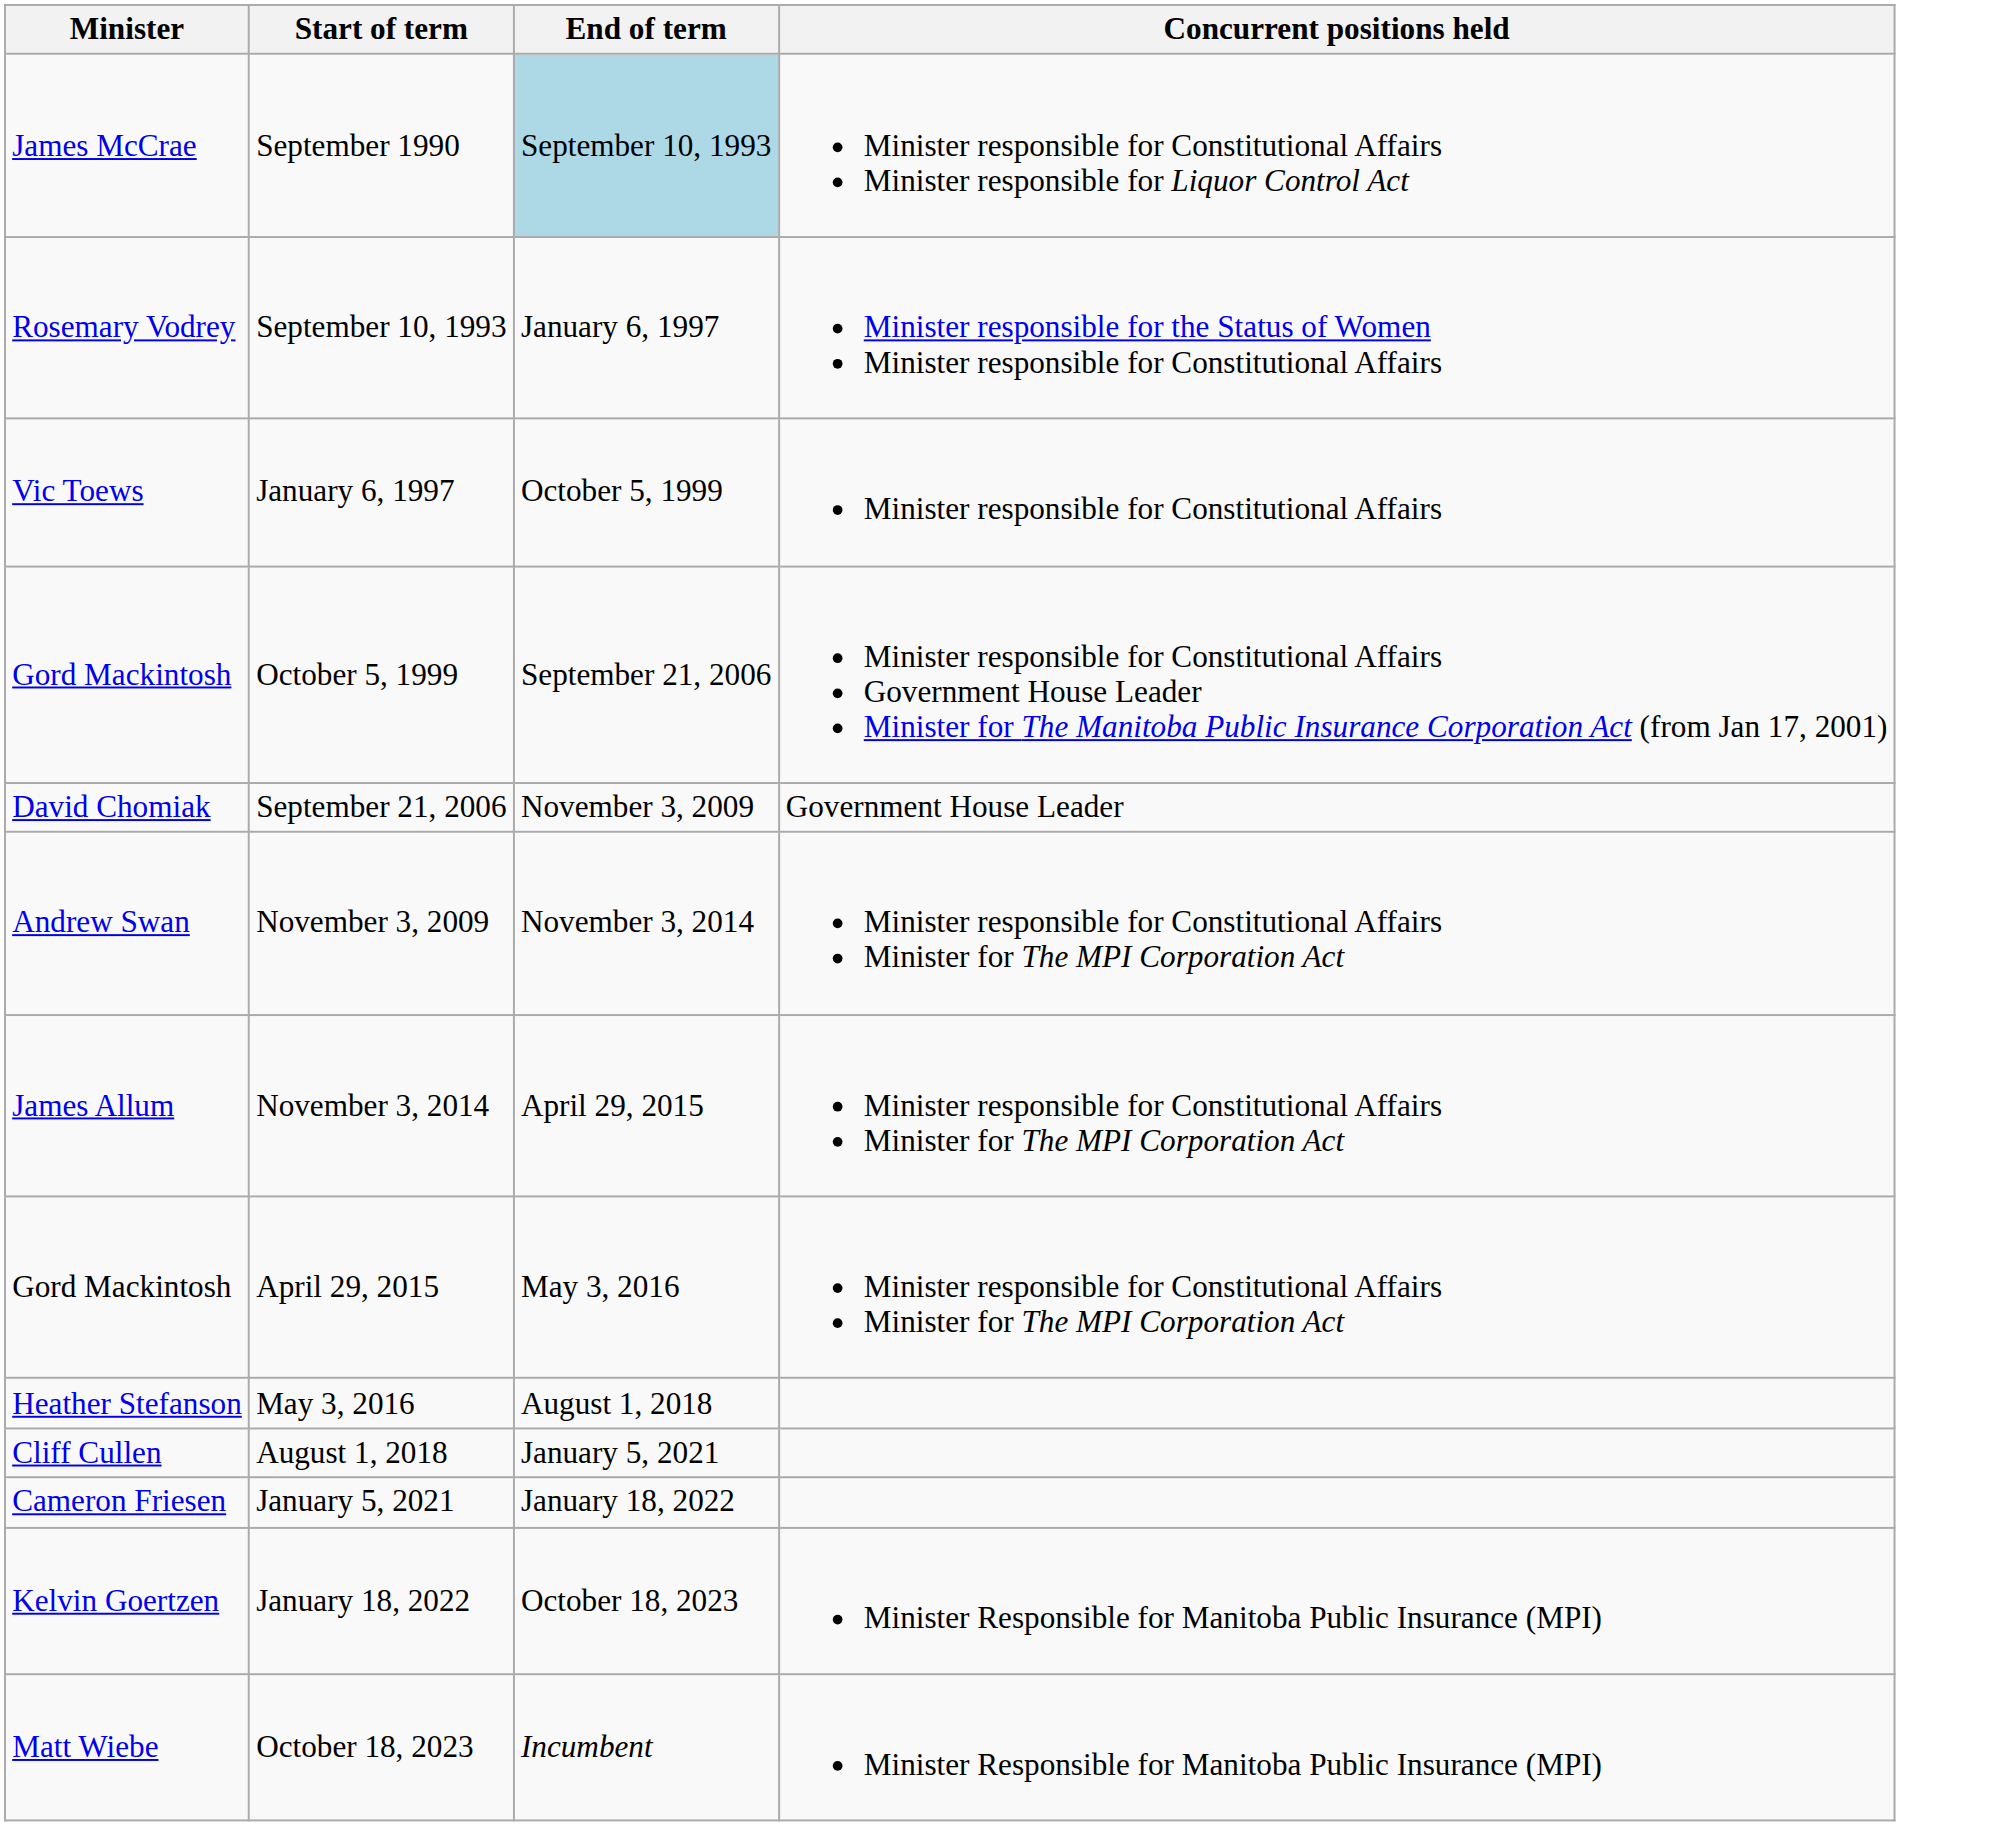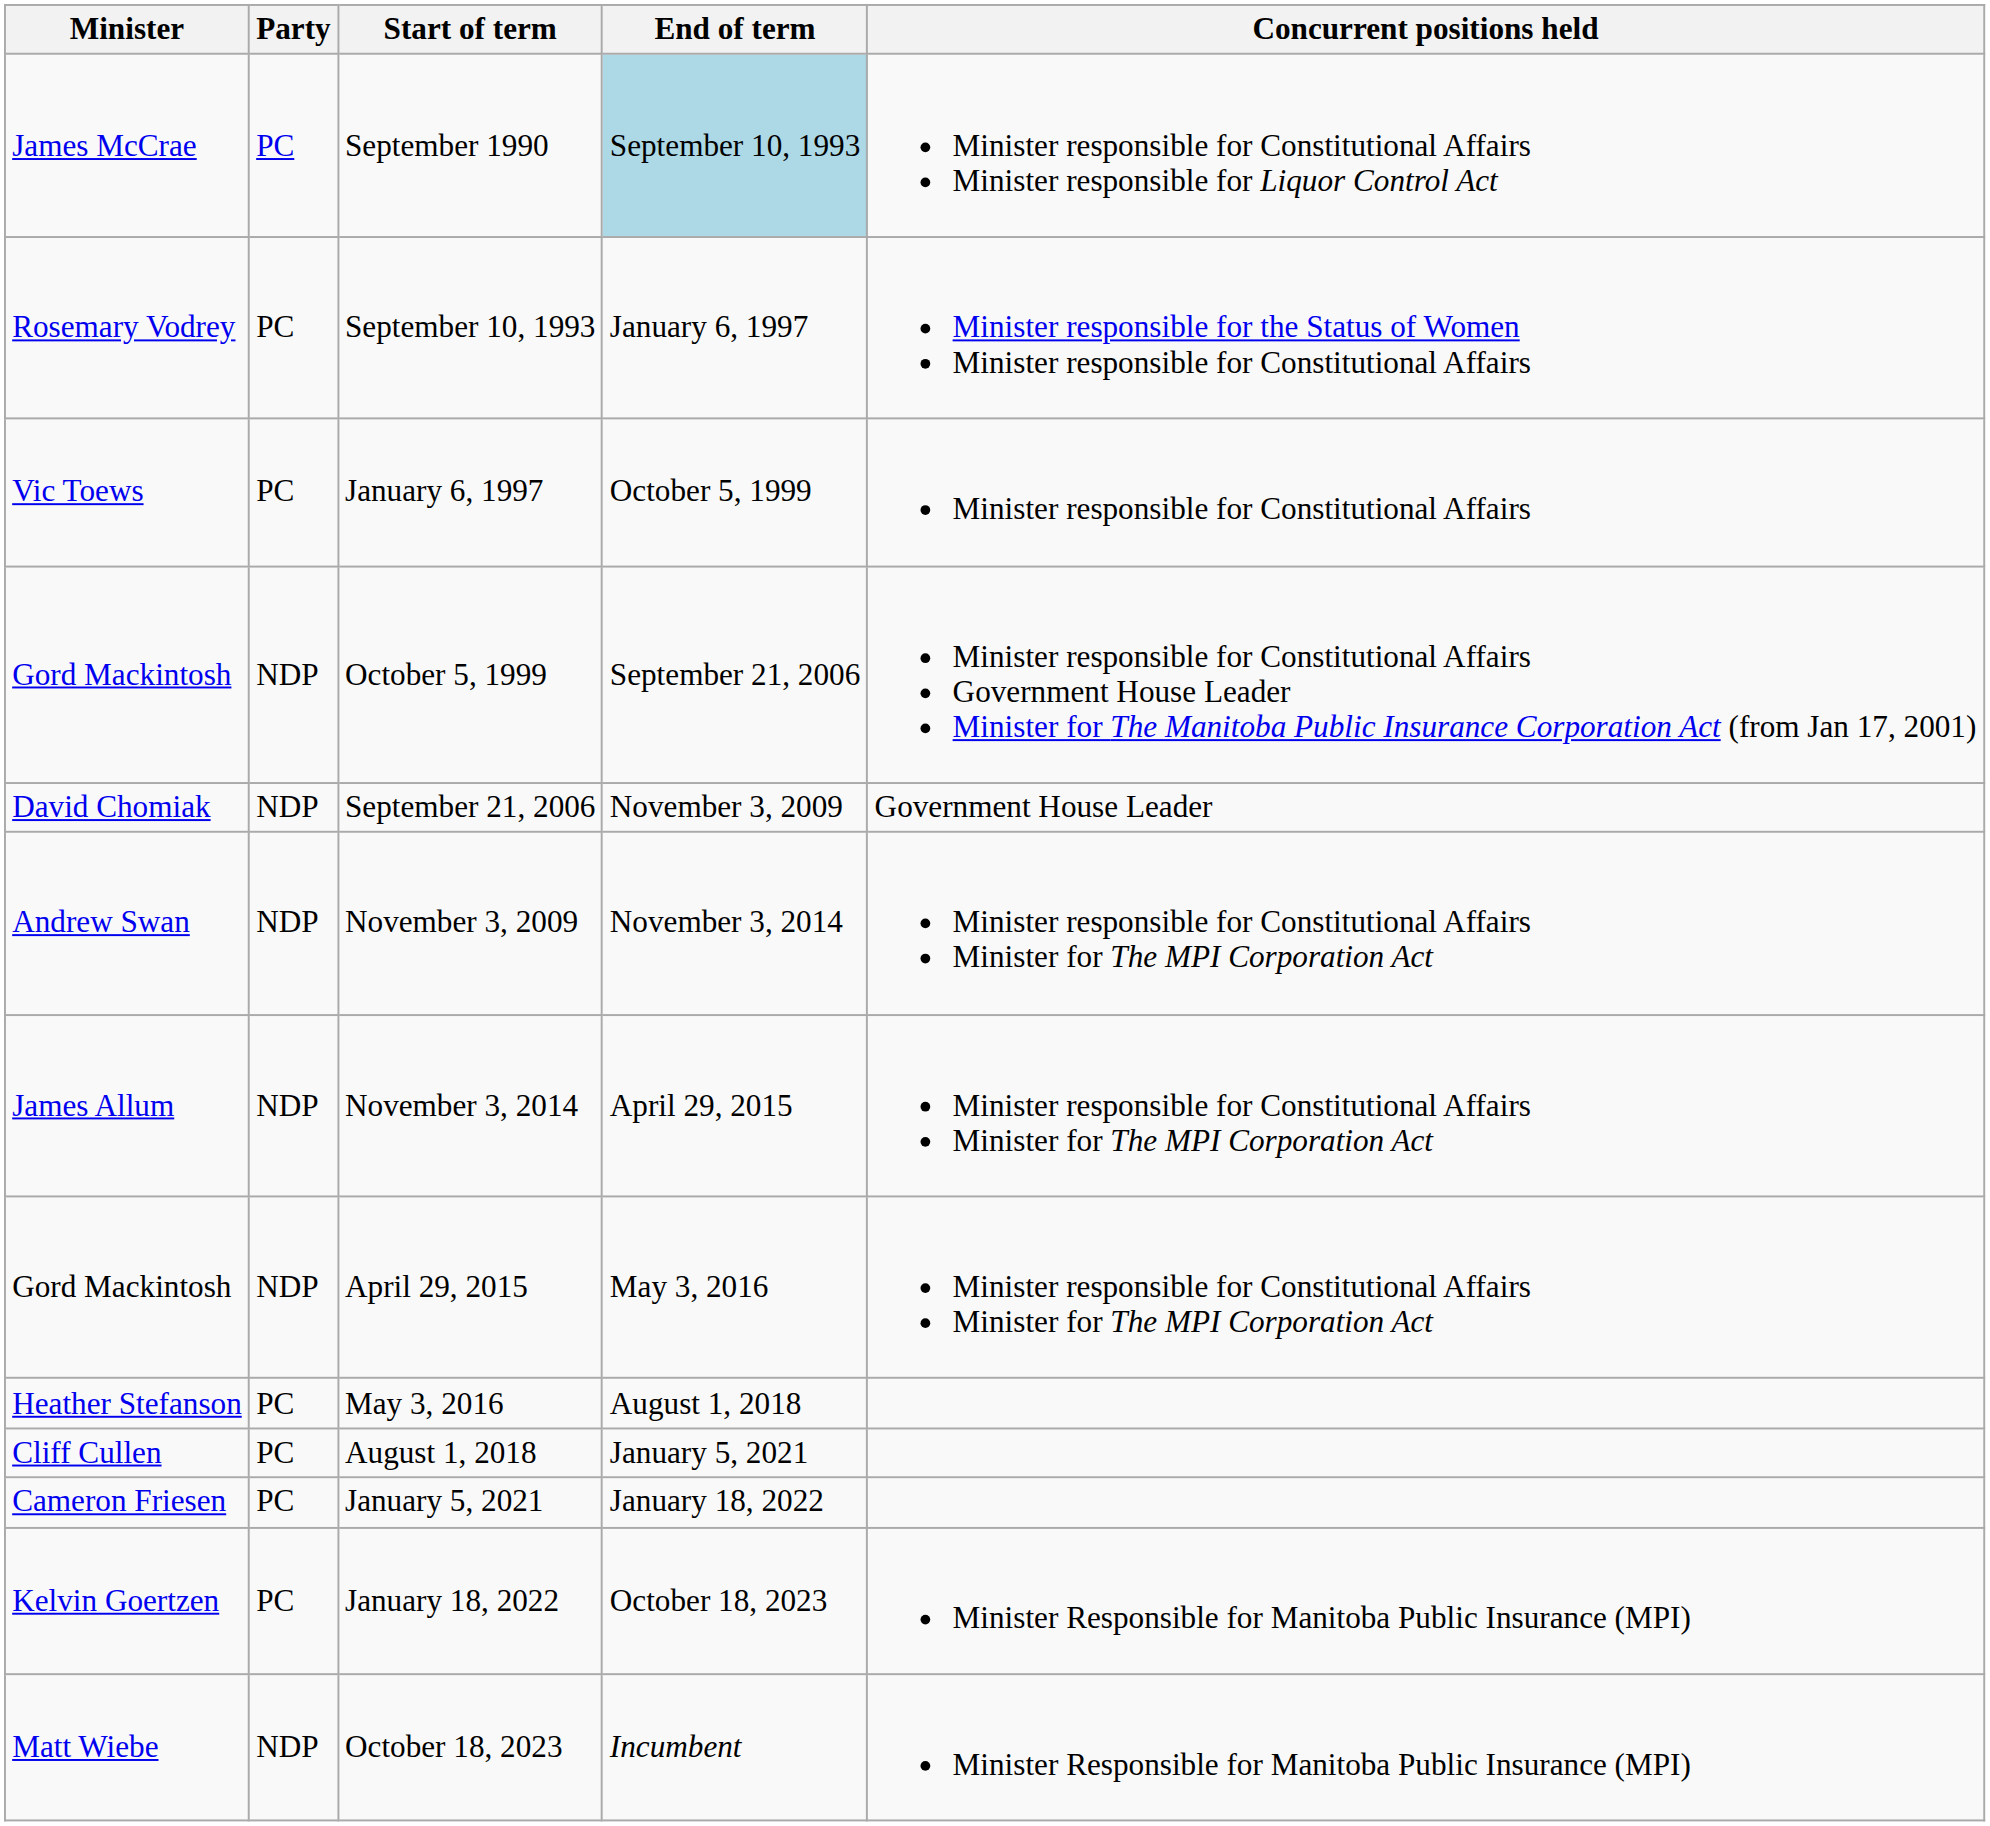+ column: Party | PC | PC | PC | NDP | NDP | NDP | NDP | NDP | PC | PC | PC | PC | NDP
